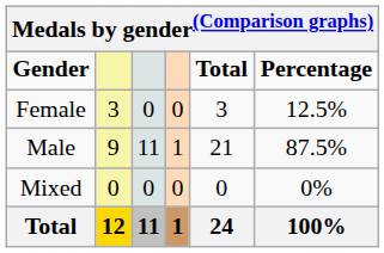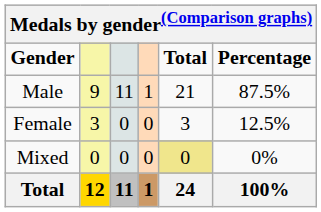rows swapped: Male <-> Female
Mixed | Total: no background -> khaki background
